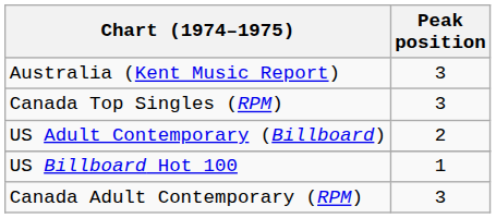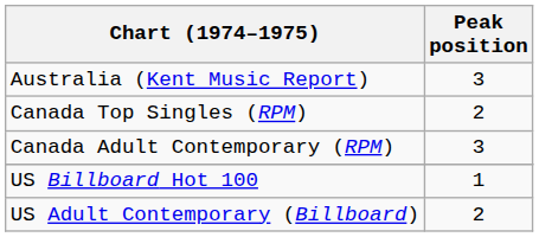Canada Top Singles (RPM) | Peak position: 3 -> 2
rows swapped: Canada Adult Contemporary (RPM) <-> US Adult Contemporary (Billboard)
